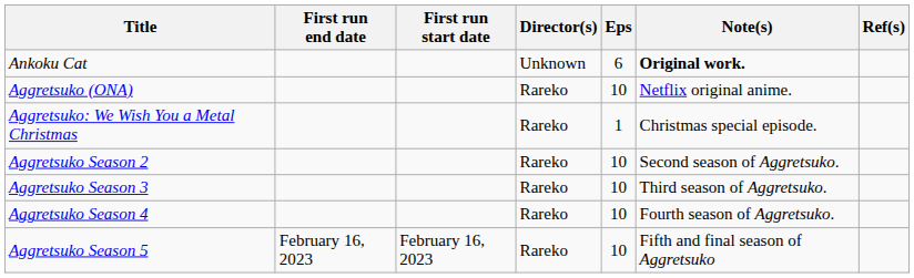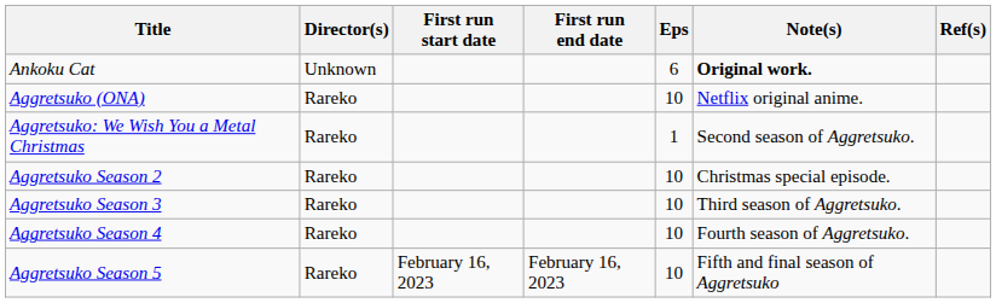columns swapped: Director(s) <-> First run end date
Aggretsuko: We Wish You a Metal Christmas | Note(s): Christmas special episode. -> Second season of Aggretsuko.
Aggretsuko Season 2 | Note(s): Second season of Aggretsuko. -> Christmas special episode.
